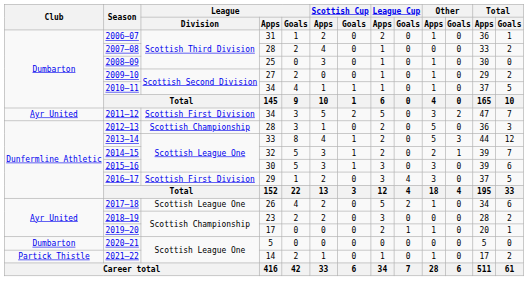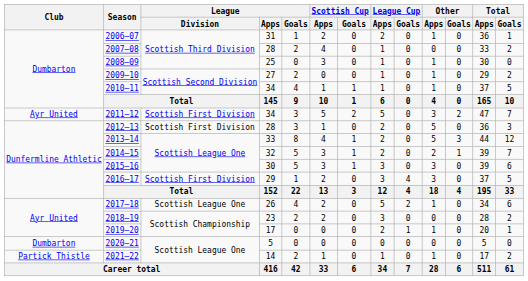2012–13 | League / Division: Scottish Championship -> Scottish First Division
